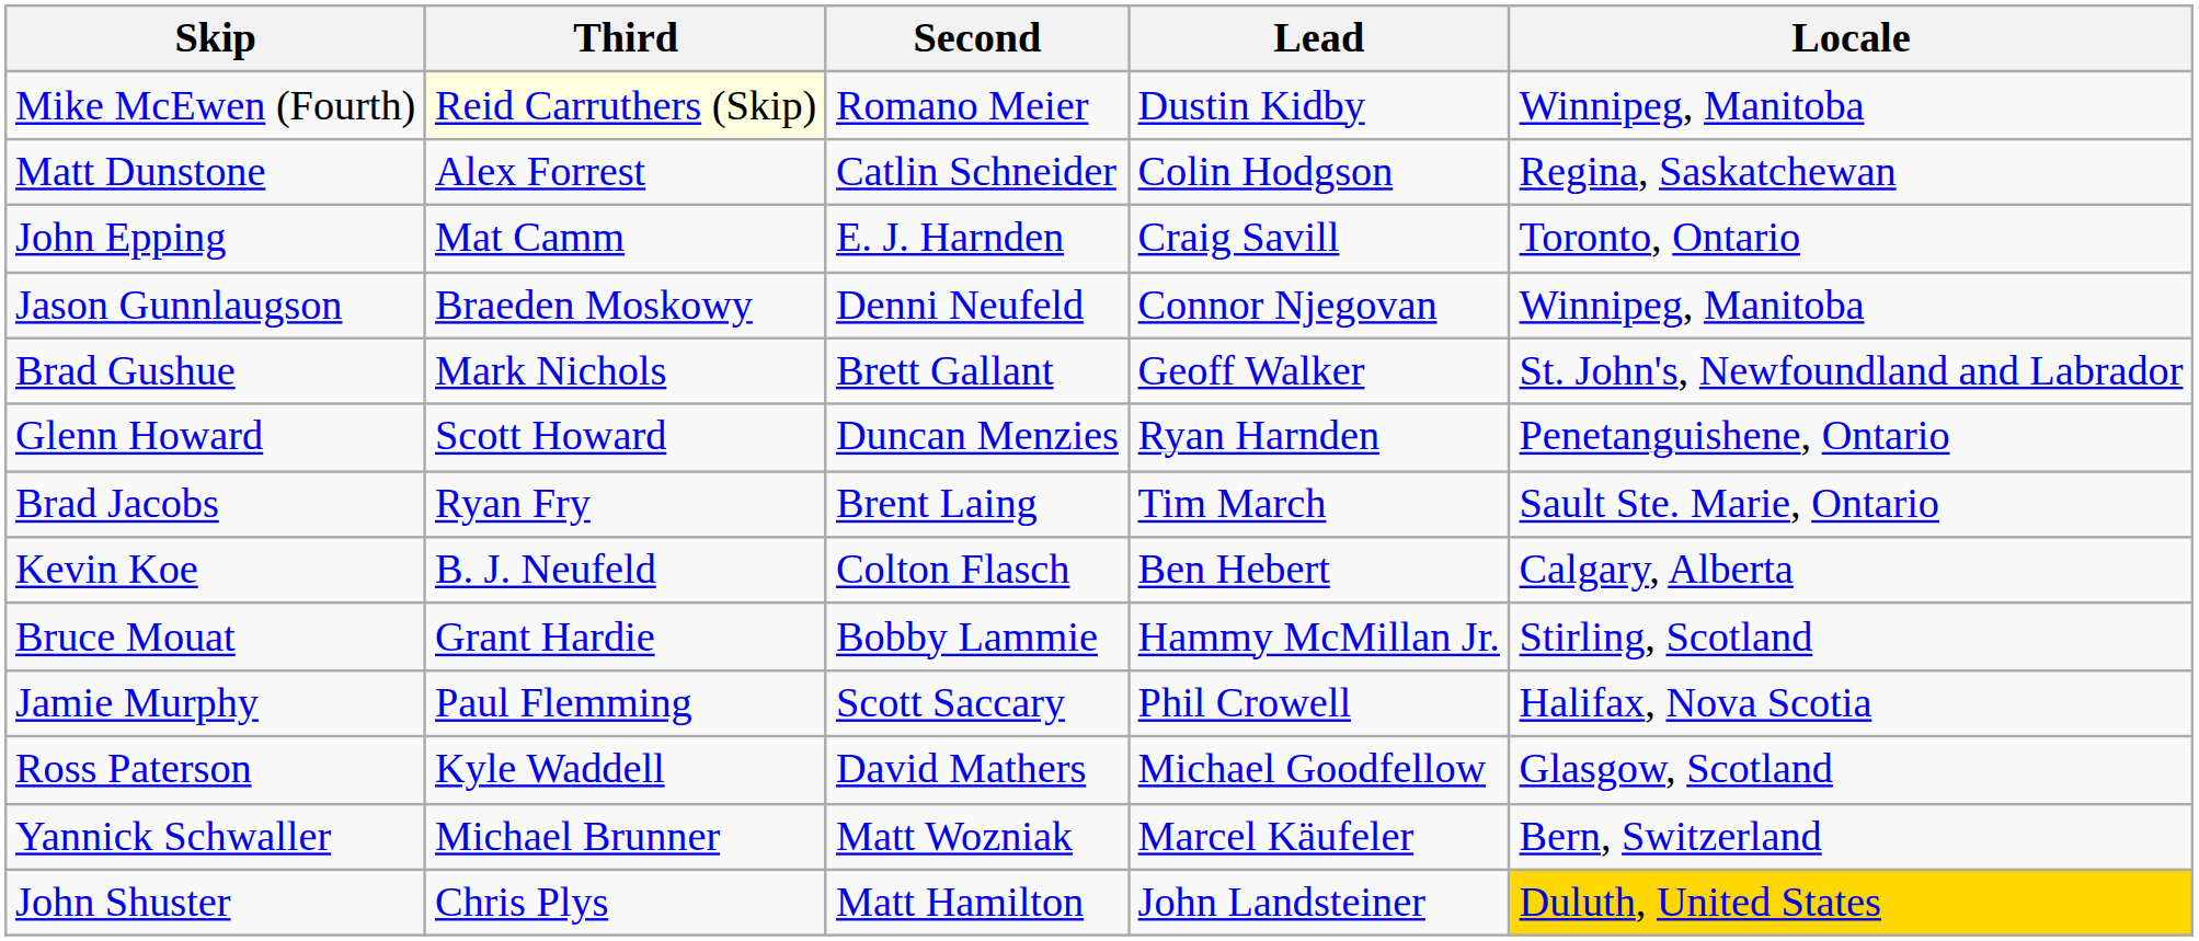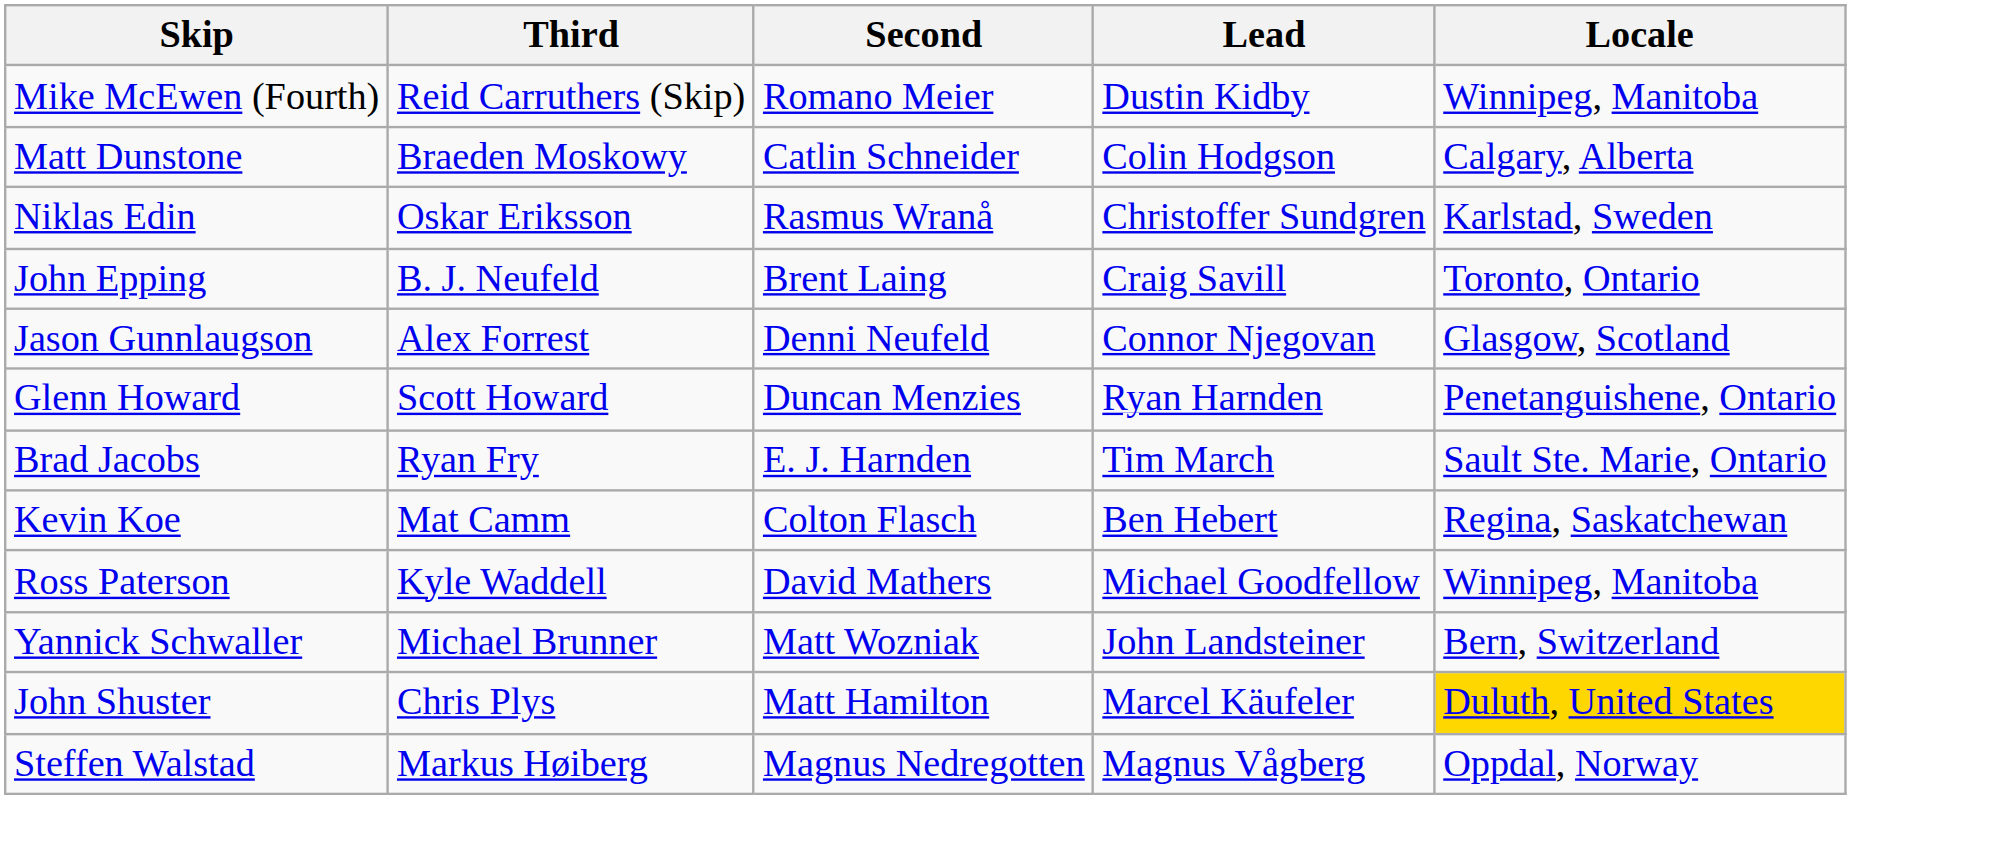Mike McEwen (Fourth) | Third: lightyellow background -> no background
Matt Dunstone | Third: Alex Forrest -> Braeden Moskowy
Matt Dunstone | Locale: Regina, Saskatchewan -> Calgary, Alberta
+ row: Niklas Edin | Oskar Eriksson | Rasmus Wranå | Christoffer Sundgren | Karlstad, Sweden
John Epping | Third: Mat Camm -> B. J. Neufeld
John Epping | Second: E. J. Harnden -> Brent Laing
Jason Gunnlaugson | Third: Braeden Moskowy -> Alex Forrest
Jason Gunnlaugson | Locale: Winnipeg, Manitoba -> Glasgow, Scotland
- row: Brad Gushue | Mark Nichols | Brett Gallant | Geoff Walker | St. John's, Newfoundland and Labrador
Brad Jacobs | Second: Brent Laing -> E. J. Harnden
Kevin Koe | Third: B. J. Neufeld -> Mat Camm
Kevin Koe | Locale: Calgary, Alberta -> Regina, Saskatchewan
- row: Bruce Mouat | Grant Hardie | Bobby Lammie | Hammy McMillan Jr. | Stirling, Scotland
- row: Jamie Murphy | Paul Flemming | Scott Saccary | Phil Crowell | Halifax, Nova Scotia
Ross Paterson | Locale: Glasgow, Scotland -> Winnipeg, Manitoba
Yannick Schwaller | Lead: Marcel Käufeler -> John Landsteiner
John Shuster | Lead: John Landsteiner -> Marcel Käufeler
+ row: Steffen Walstad | Markus Høiberg | Magnus Nedregotten | Magnus Vågberg | Oppdal, Norway
